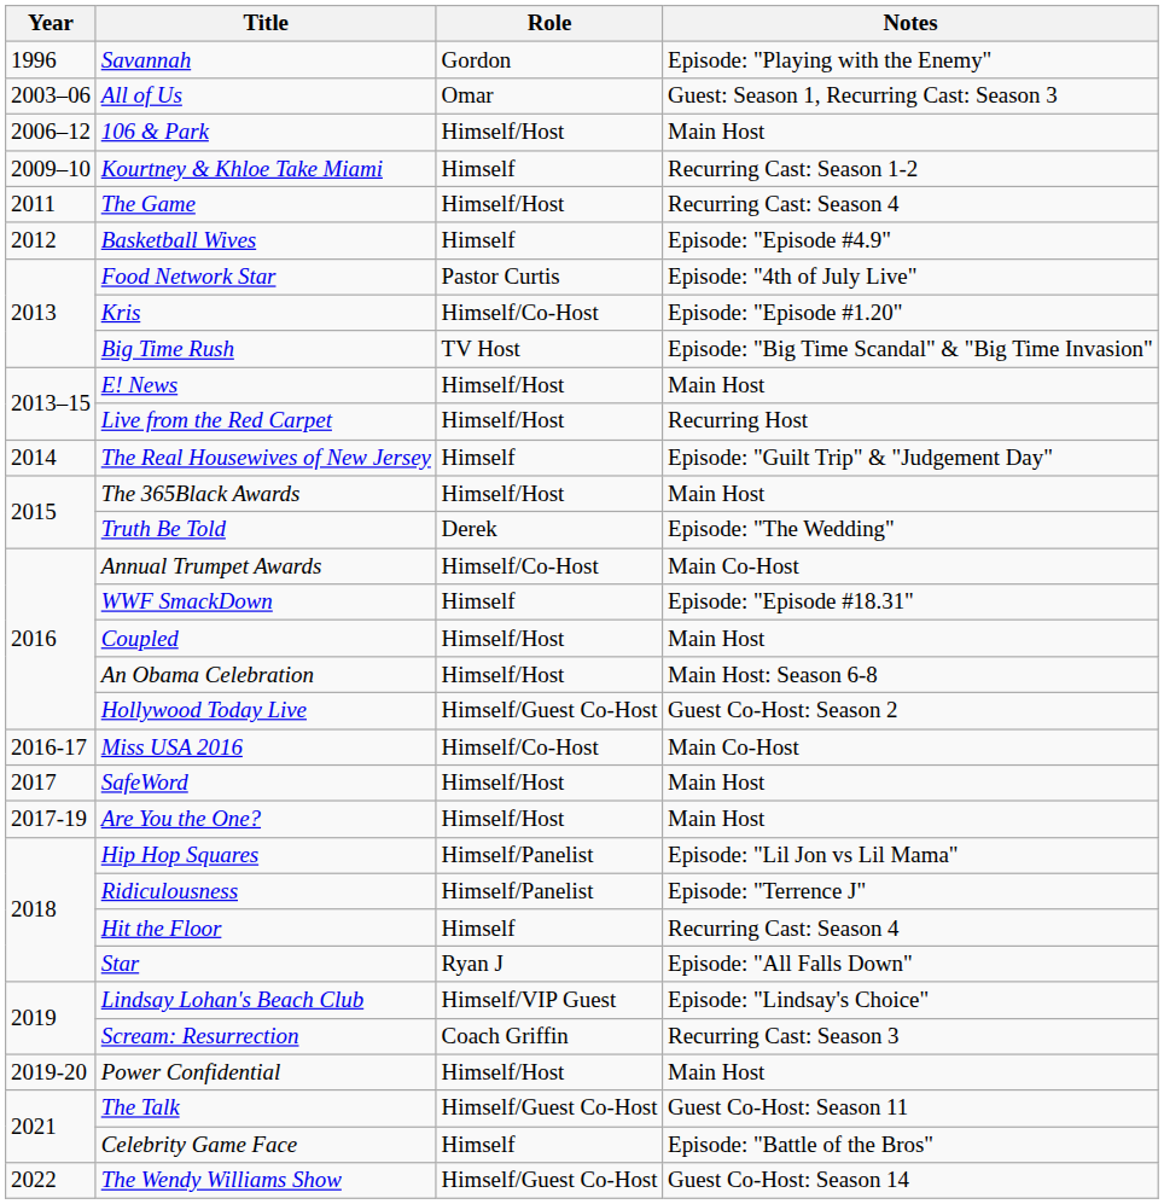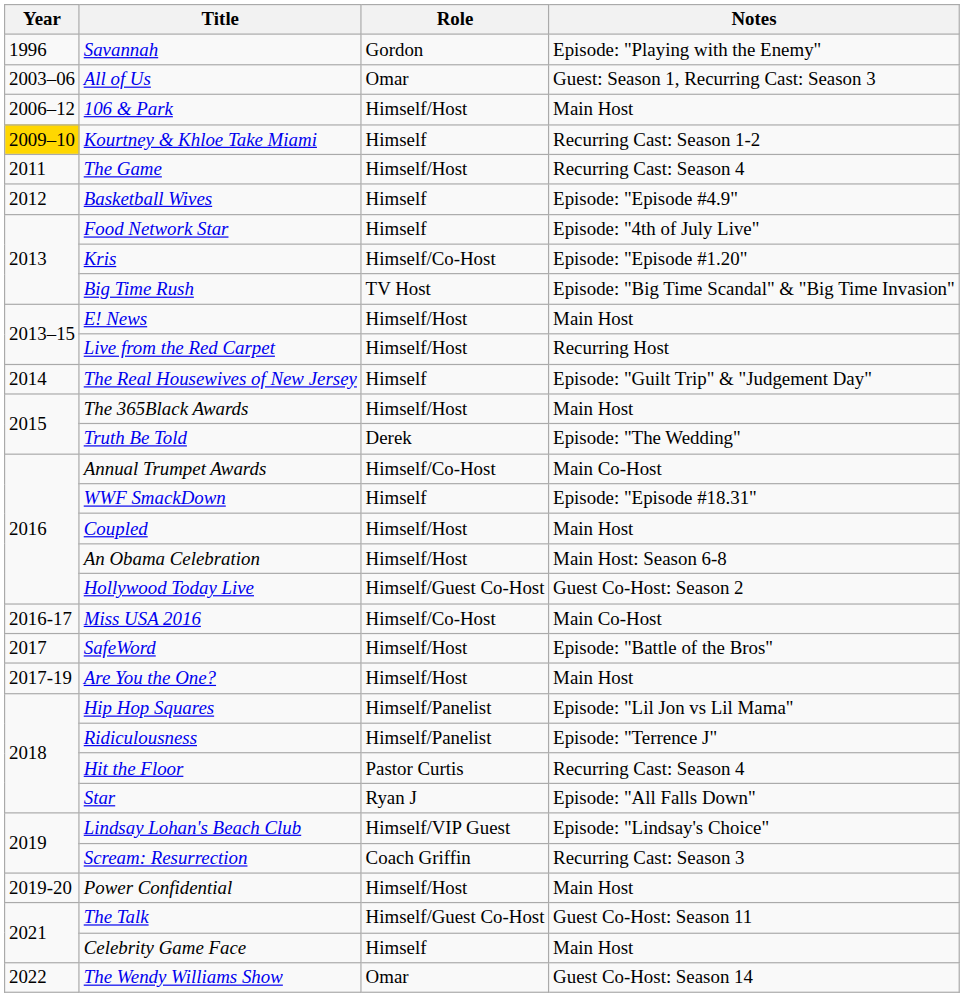Kourtney & Khloe Take Miami | Year: no background -> gold background
Food Network Star | Role: Pastor Curtis -> Himself
SafeWord | Notes: Main Host -> Episode: "Battle of the Bros"
Hit the Floor | Role: Himself -> Pastor Curtis
Celebrity Game Face | Notes: Episode: "Battle of the Bros" -> Main Host
The Wendy Williams Show | Role: Himself/Guest Co-Host -> Omar
